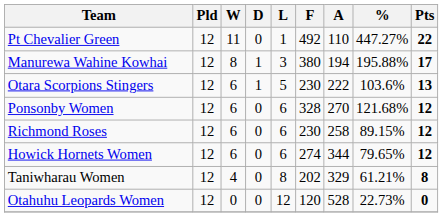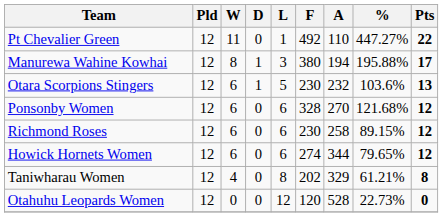Otara Scorpions Stingers | A: 222 -> 232
